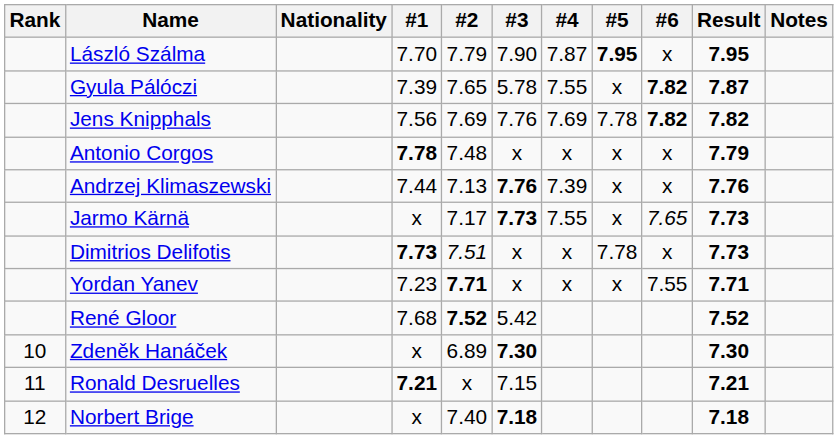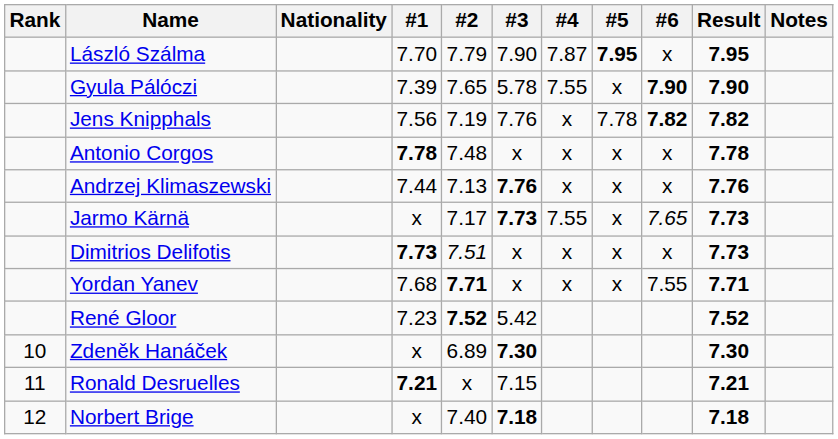Gyula Pálóczi | #6: 7.82 -> 7.90
Gyula Pálóczi | Result: 7.87 -> 7.90
Jens Knipphals | #2: 7.69 -> 7.19
Jens Knipphals | #4: 7.69 -> x
Antonio Corgos | Result: 7.79 -> 7.78
Andrzej Klimaszewski | #4: 7.39 -> x
Dimitrios Delifotis | #5: 7.78 -> x
Yordan Yanev | #1: 7.23 -> 7.68
René Gloor | #1: 7.68 -> 7.23
